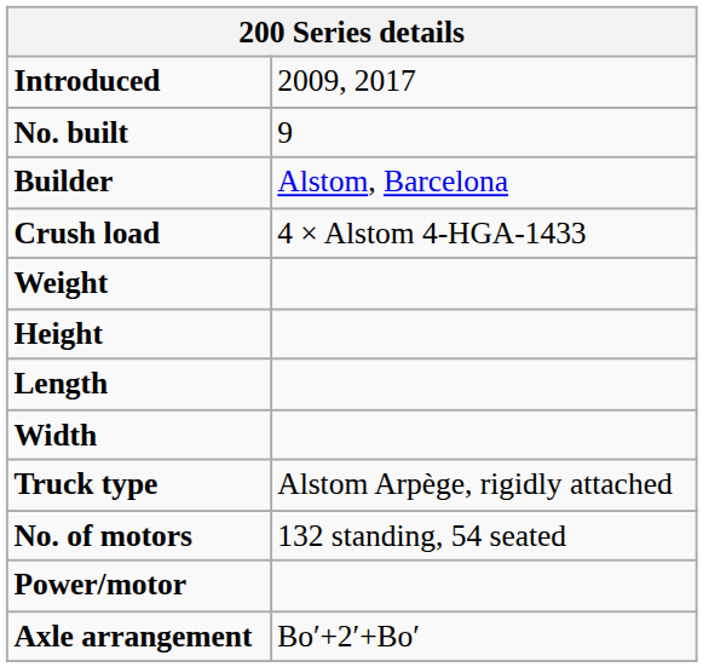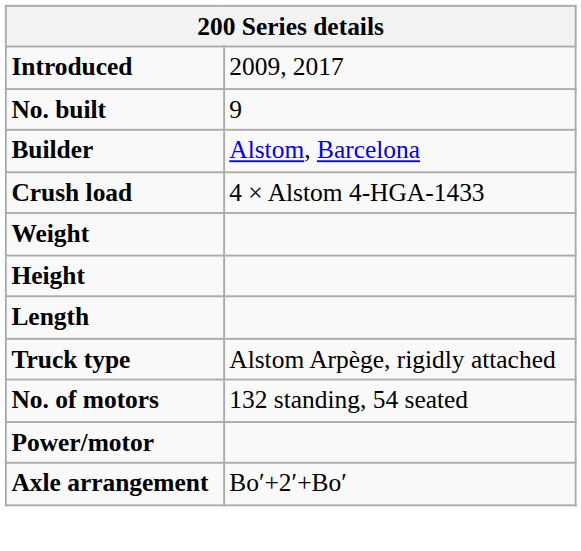- row: Width
